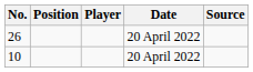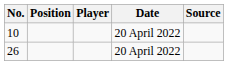rows swapped: 10 <-> 26
